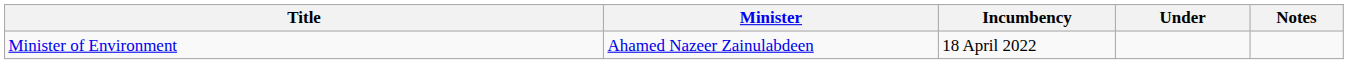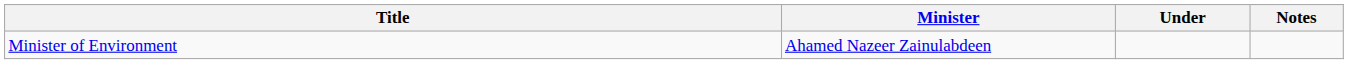- column: Incumbency | 18 April 2022
